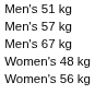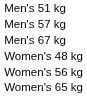+ row: Women's 65 kg
